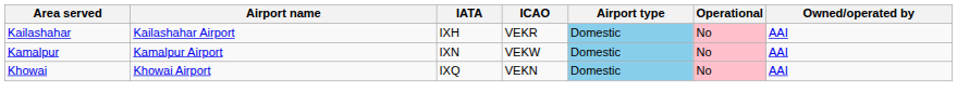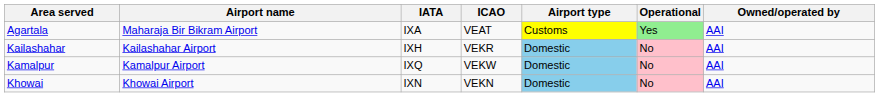+ row: Agartala | Maharaja Bir Bikram Airport | IXA | VEAT | Customs | Yes | AAI
Kamalpur | IATA: IXN -> IXQ
Khowai | IATA: IXQ -> IXN
